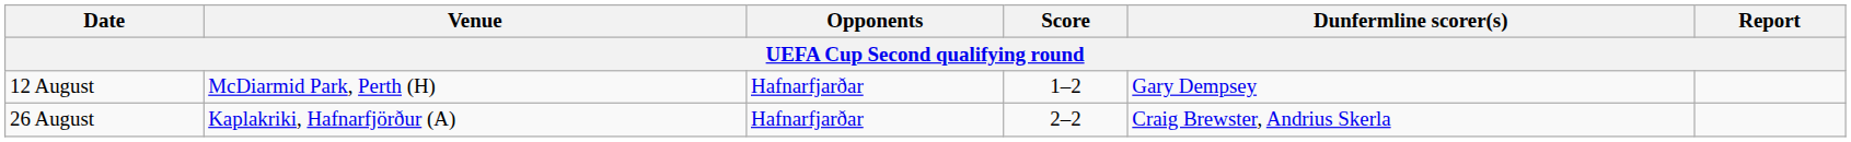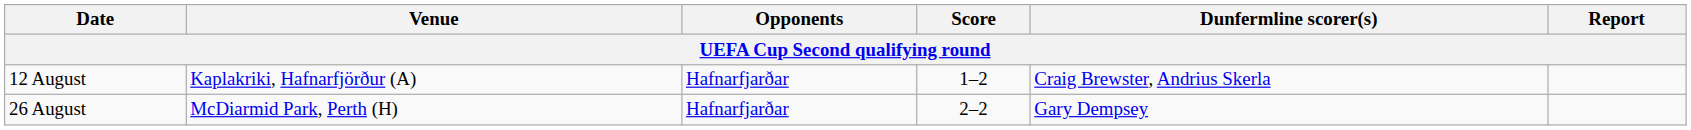12 August | Venue: McDiarmid Park, Perth (H) -> Kaplakriki, Hafnarfjörður (A)
12 August | Dunfermline scorer(s): Gary Dempsey -> Craig Brewster, Andrius Skerla
26 August | Venue: Kaplakriki, Hafnarfjörður (A) -> McDiarmid Park, Perth (H)
26 August | Dunfermline scorer(s): Craig Brewster, Andrius Skerla -> Gary Dempsey
